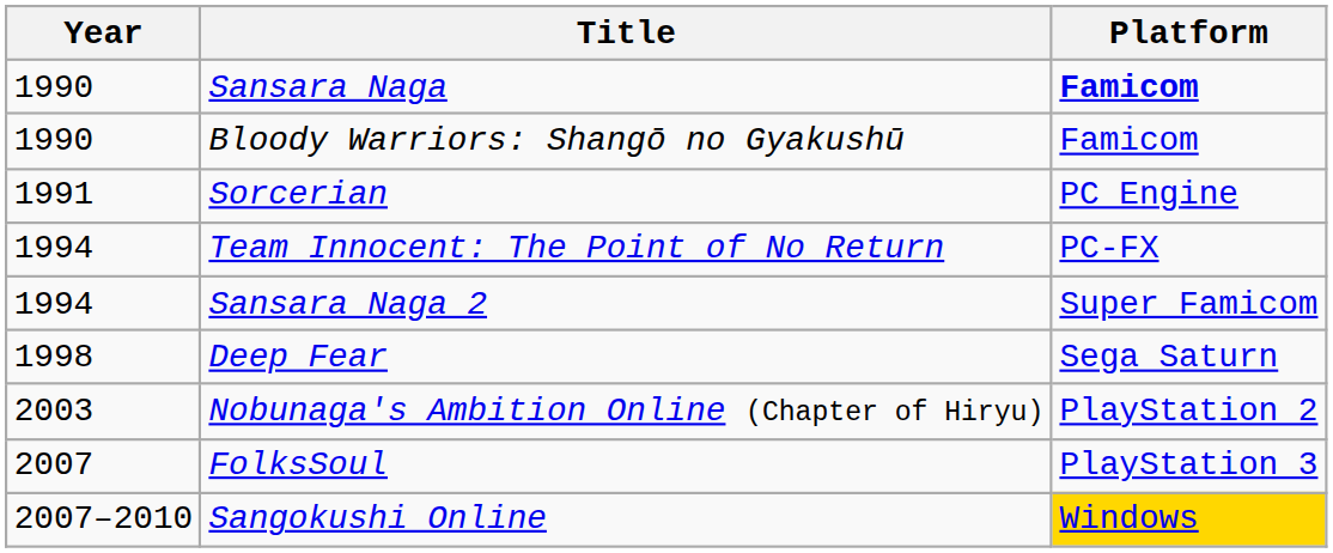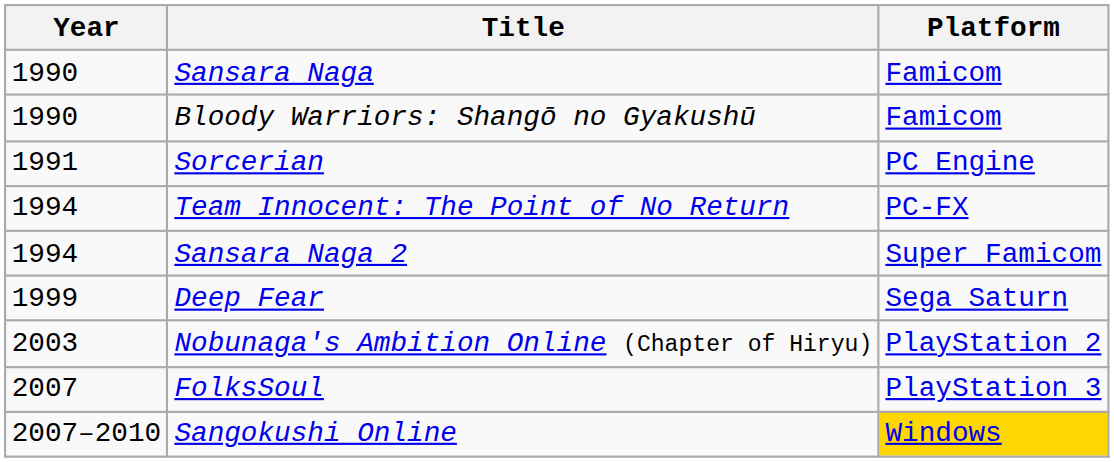Sansara Naga | Platform: bold -> normal
Deep Fear | Year: 1998 -> 1999
